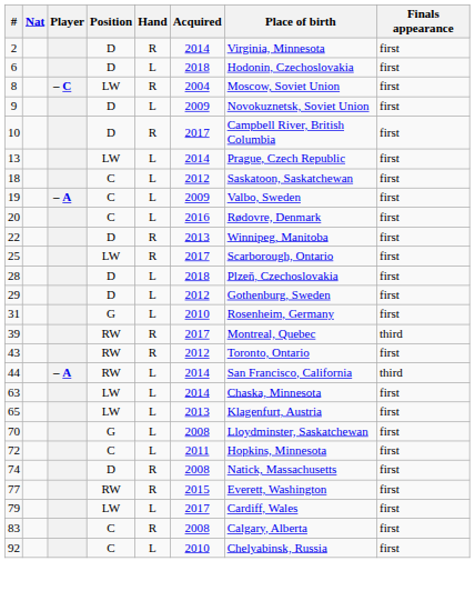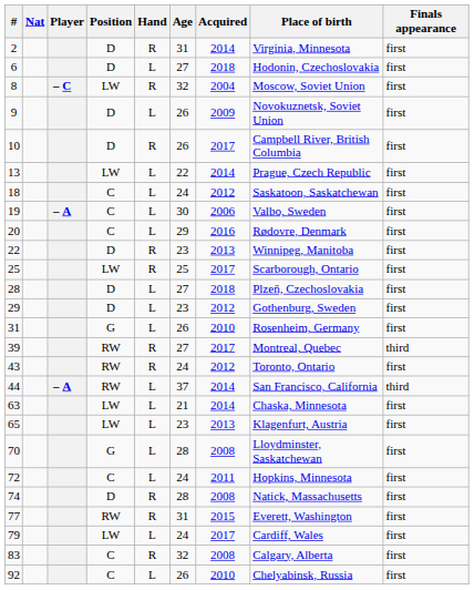+ column: Age | 31 | 27 | 32 | 26 | 26 | 22 | 24 | 30 | 29 | 23 | 25 | 27 | 23 | 26 | 27 | 24 | 37 | 21 | 23 | 28 | 24 | 28 | 31 | 24 | 32 | 26
19 | Acquired: 2009 -> 2006
